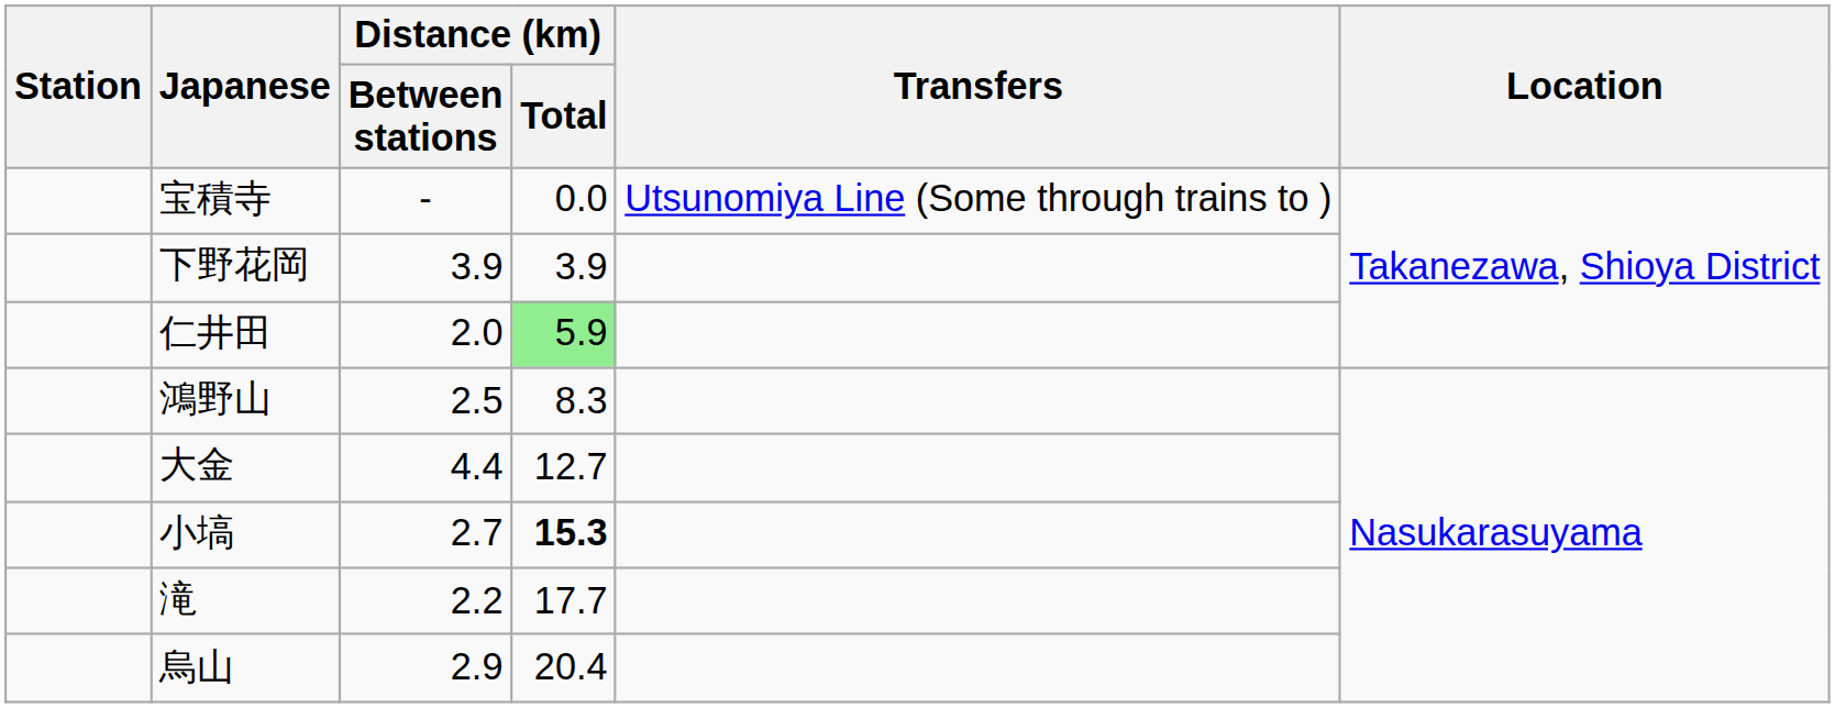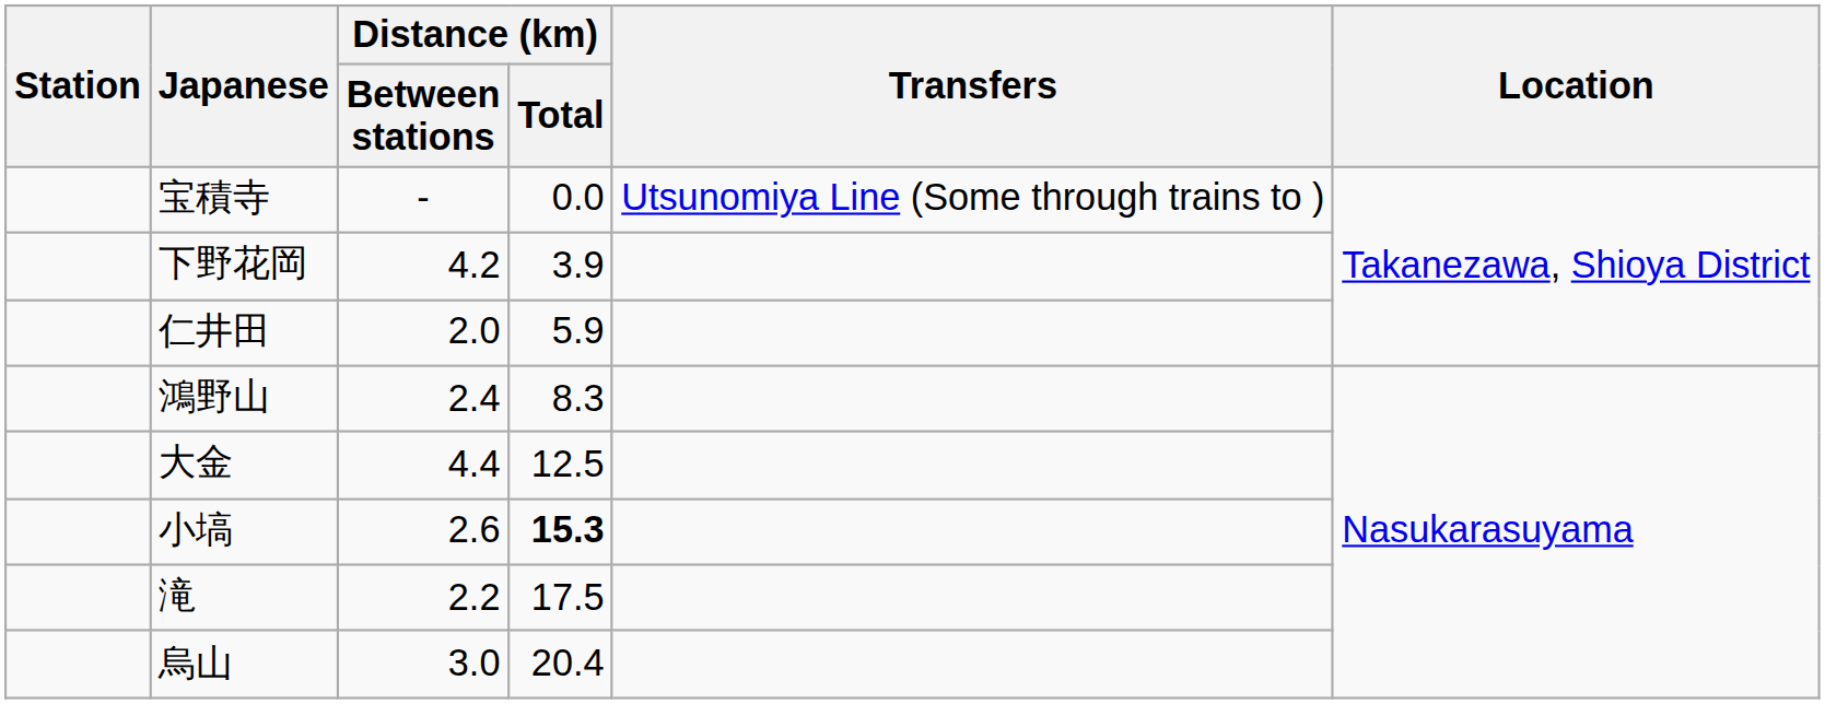下野花岡 | Distance (km) / Between stations: 3.9 -> 4.2
仁井田 | Distance (km) / Total: lightgreen background -> no background
鴻野山 | Distance (km) / Between stations: 2.5 -> 2.4
大金 | Distance (km) / Total: 12.7 -> 12.5
小塙 | Distance (km) / Between stations: 2.7 -> 2.6
滝 | Distance (km) / Total: 17.7 -> 17.5
烏山 | Distance (km) / Between stations: 2.9 -> 3.0
